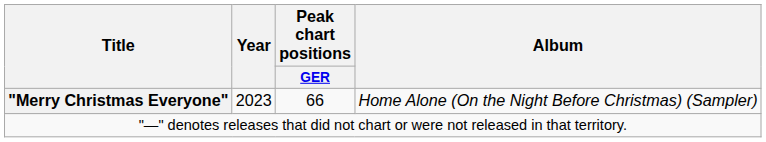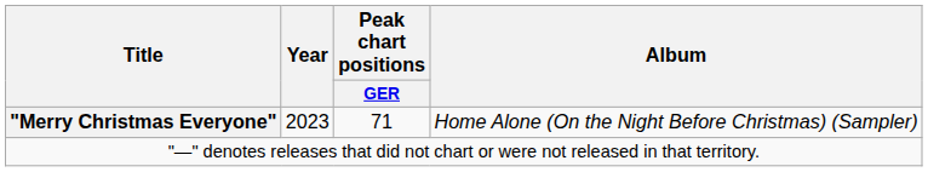"Merry Christmas Everyone" | Peak chart positions / GER: 66 -> 71
